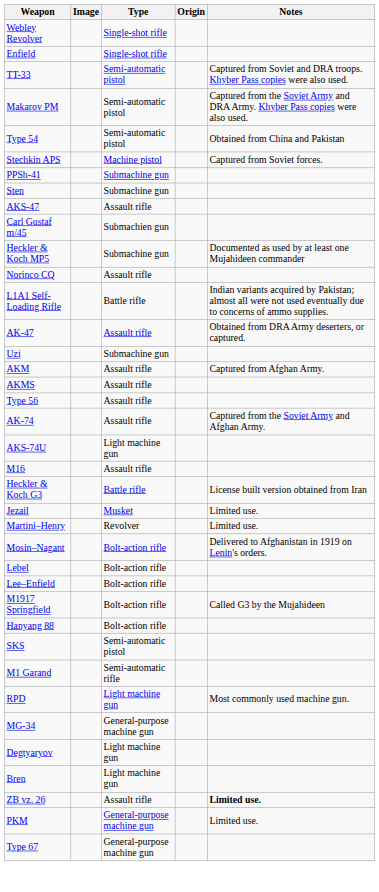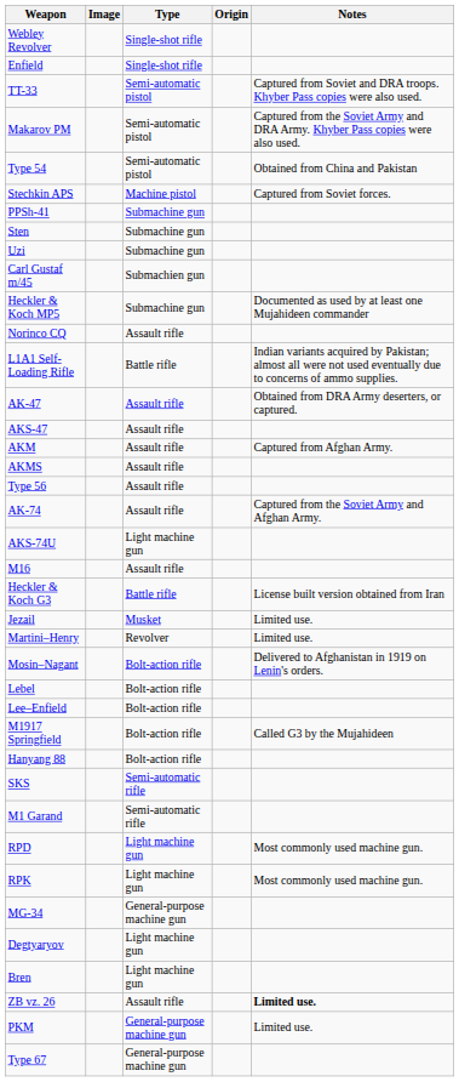rows swapped: Uzi <-> AKS-47
SKS | Type: Semi-automatic pistol -> Semi-automatic rifle
+ row: RPK | Light machine gun | Most commonly used machine gun.
